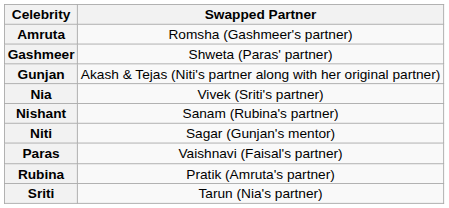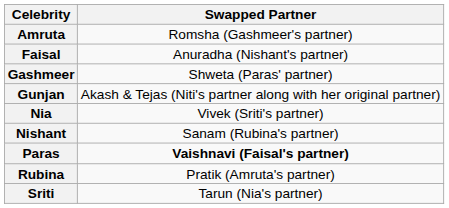+ row: Faisal | Anuradha (Nishant's partner)
- row: Niti | Sagar (Gunjan's mentor)
Paras | Swapped Partner: normal -> bold
